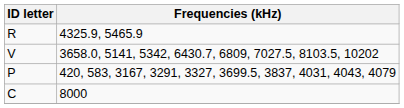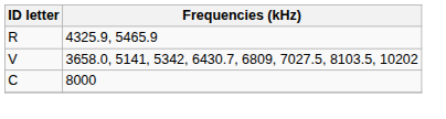- row: P | 420, 583, 3167, 3291, 3327, 3699.5, 3837, 4031, 4043, 4079
